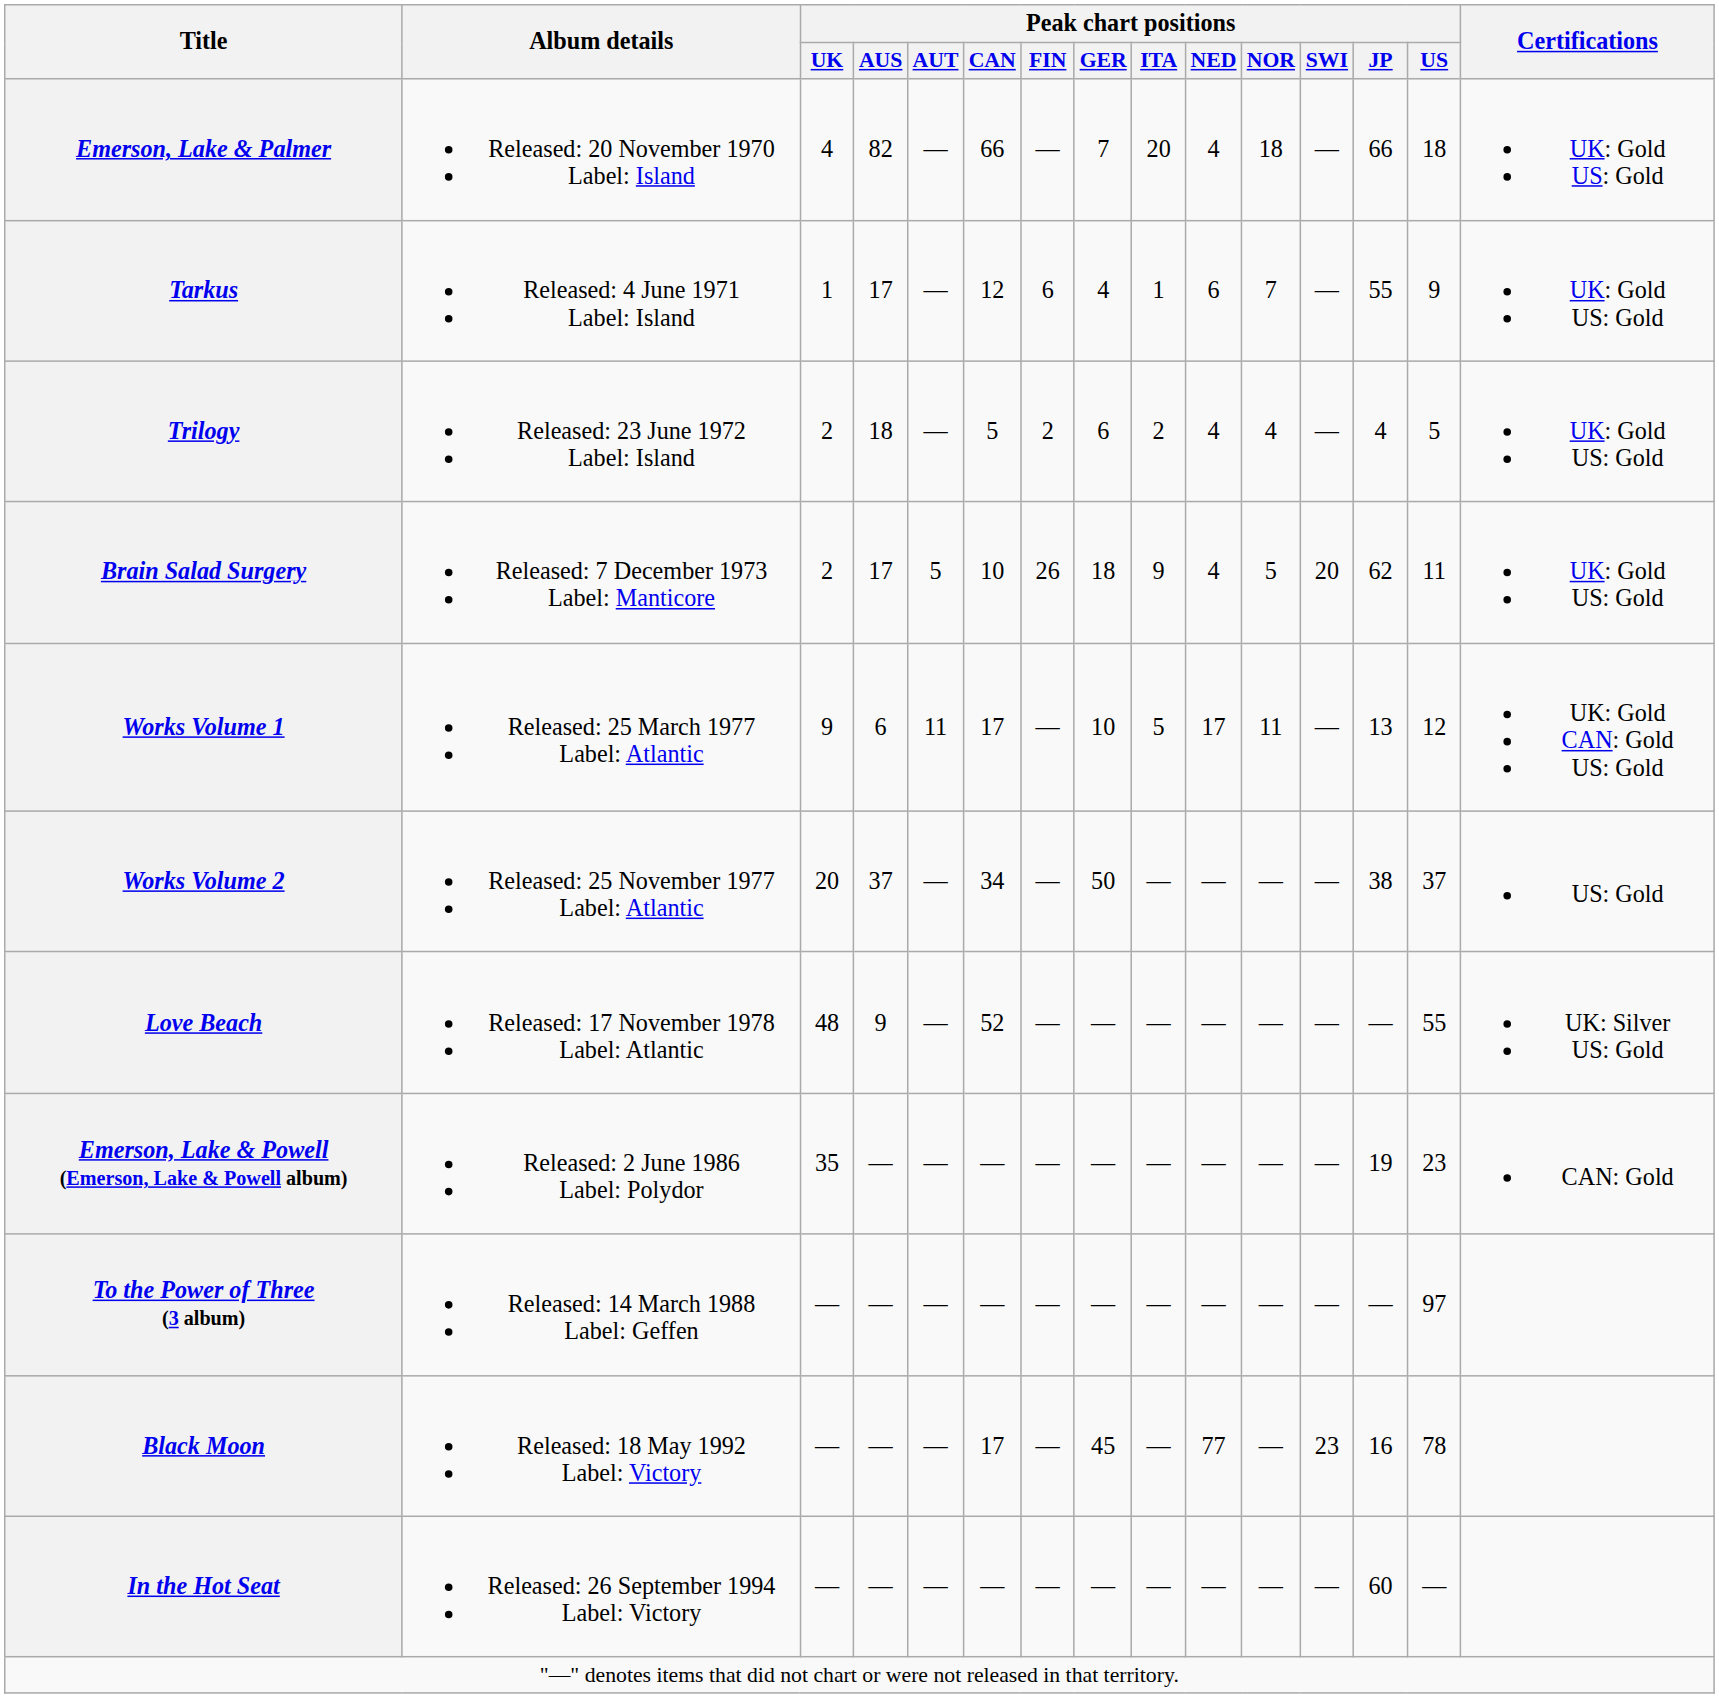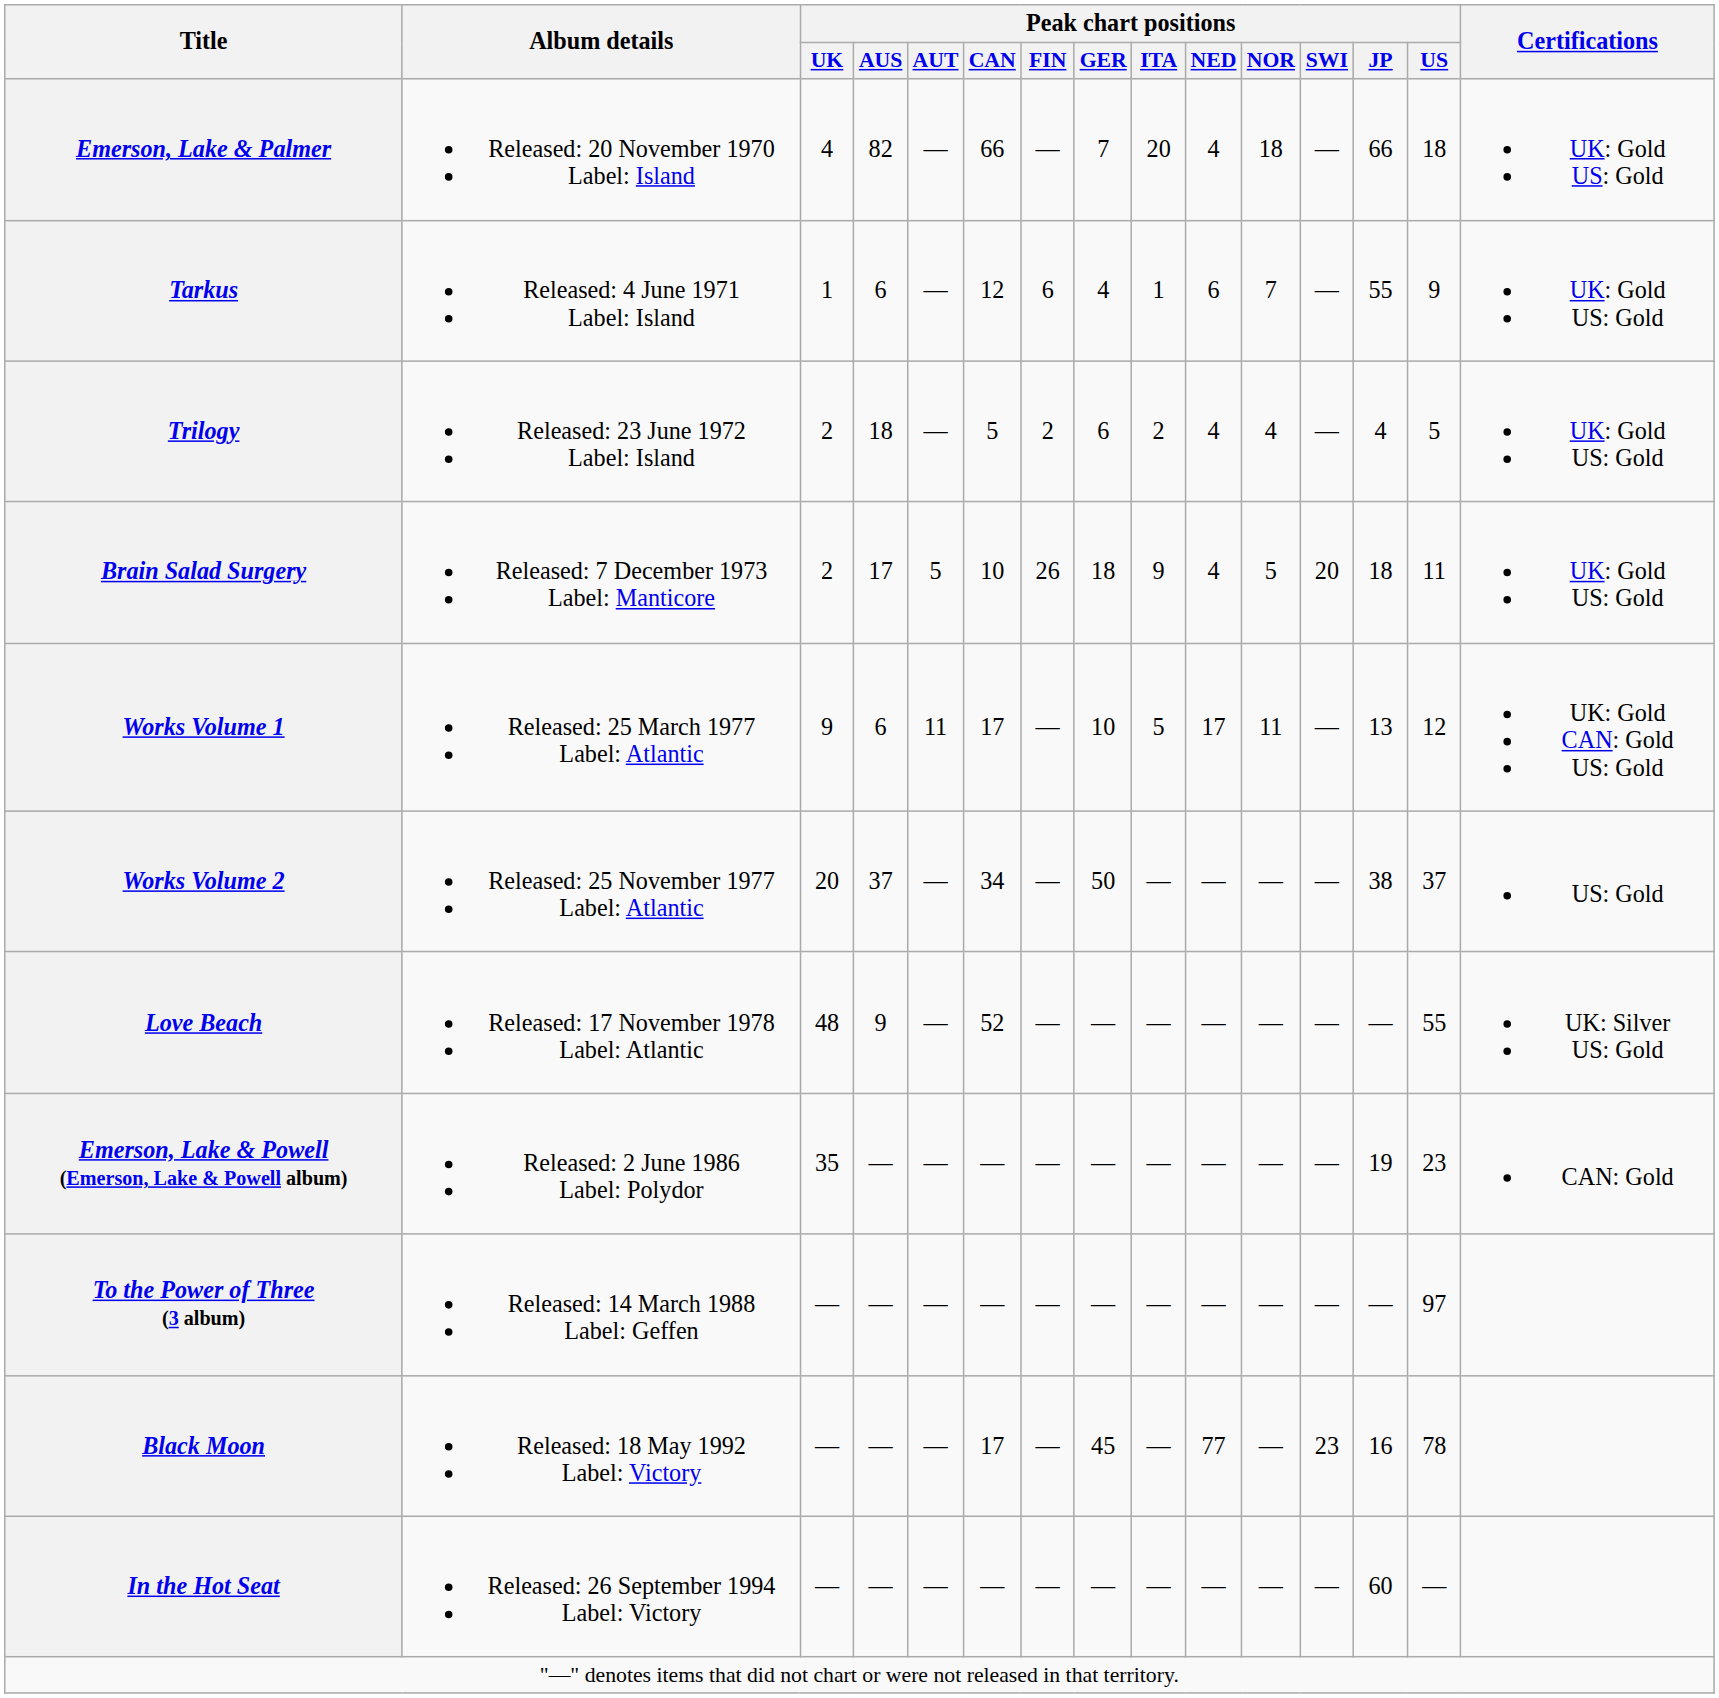Tarkus | Peak chart positions / AUS: 17 -> 6
Brain Salad Surgery | Peak chart positions / JP: 62 -> 18
